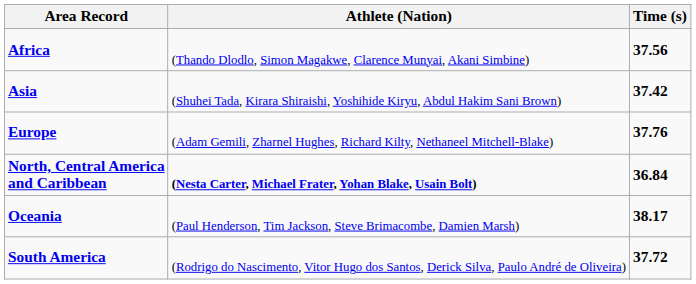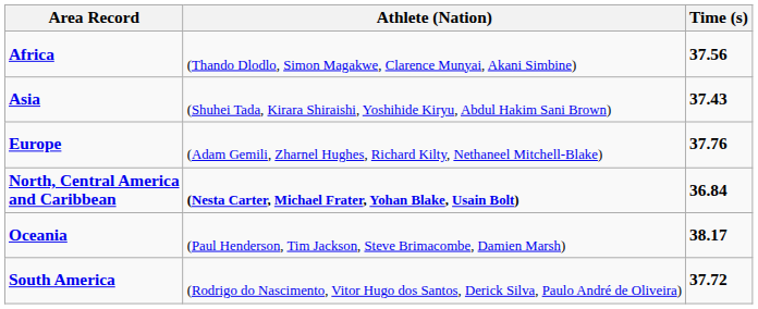Asia | Time (s): 37.42 -> 37.43
